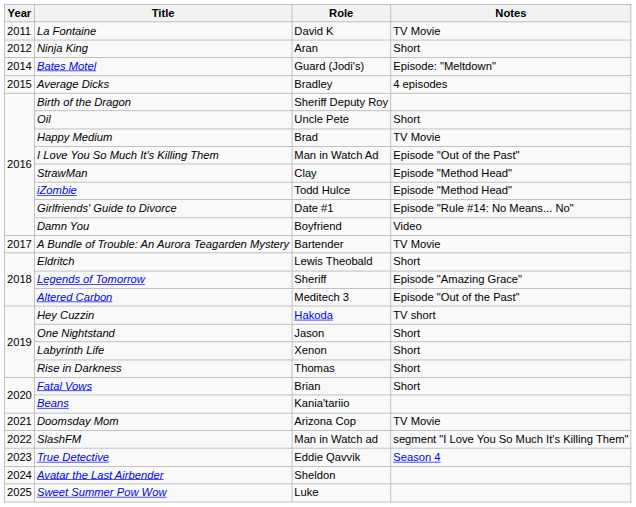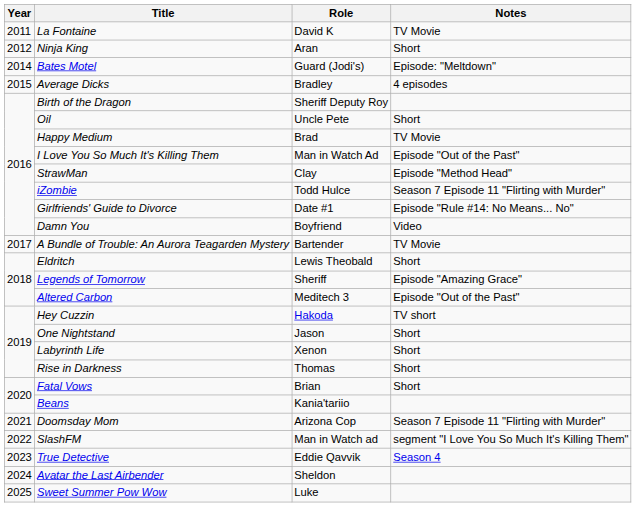iZombie | Notes: Episode "Method Head" -> Season 7 Episode 11 "Flirting with Murder"
Doomsday Mom | Notes: TV Movie -> Season 7 Episode 11 "Flirting with Murder"
